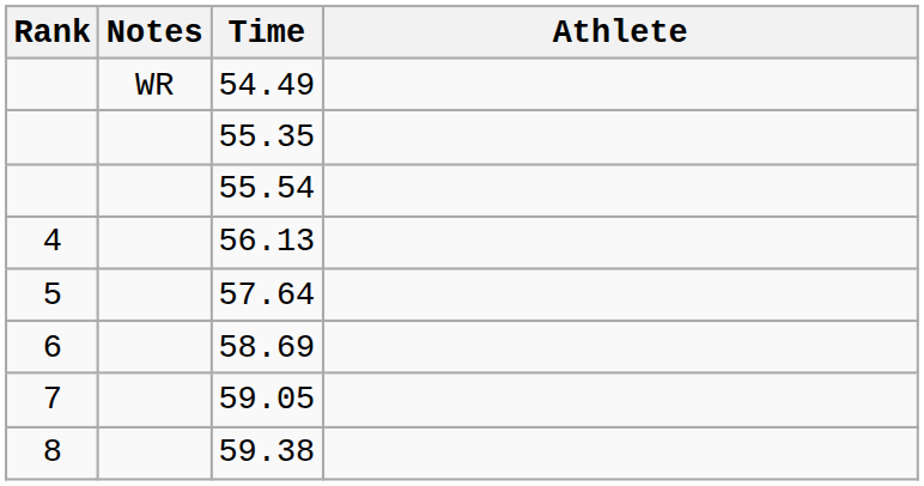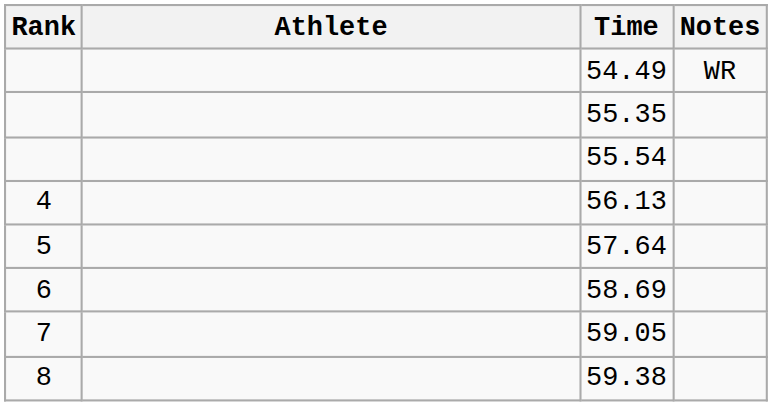columns swapped: Athlete <-> Notes
